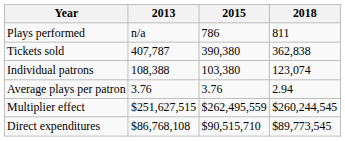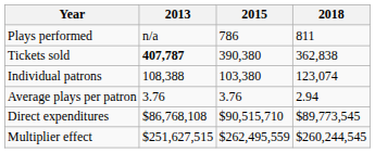Tickets sold | 2013: normal -> bold
rows swapped: Direct expenditures <-> Multiplier effect
